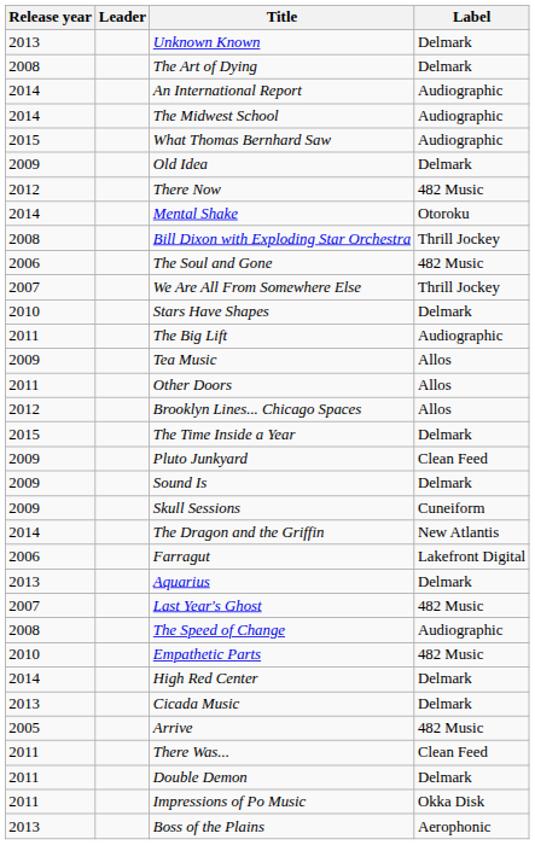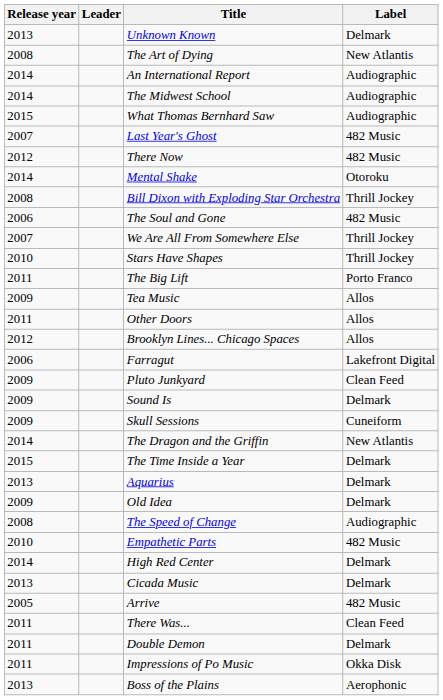The Art of Dying | Label: Delmark -> New Atlantis
rows swapped: Old Idea <-> Last Year's Ghost
Stars Have Shapes | Label: Delmark -> Thrill Jockey
The Big Lift | Label: Audiographic -> Porto Franco
rows swapped: Farragut <-> The Time Inside a Year
